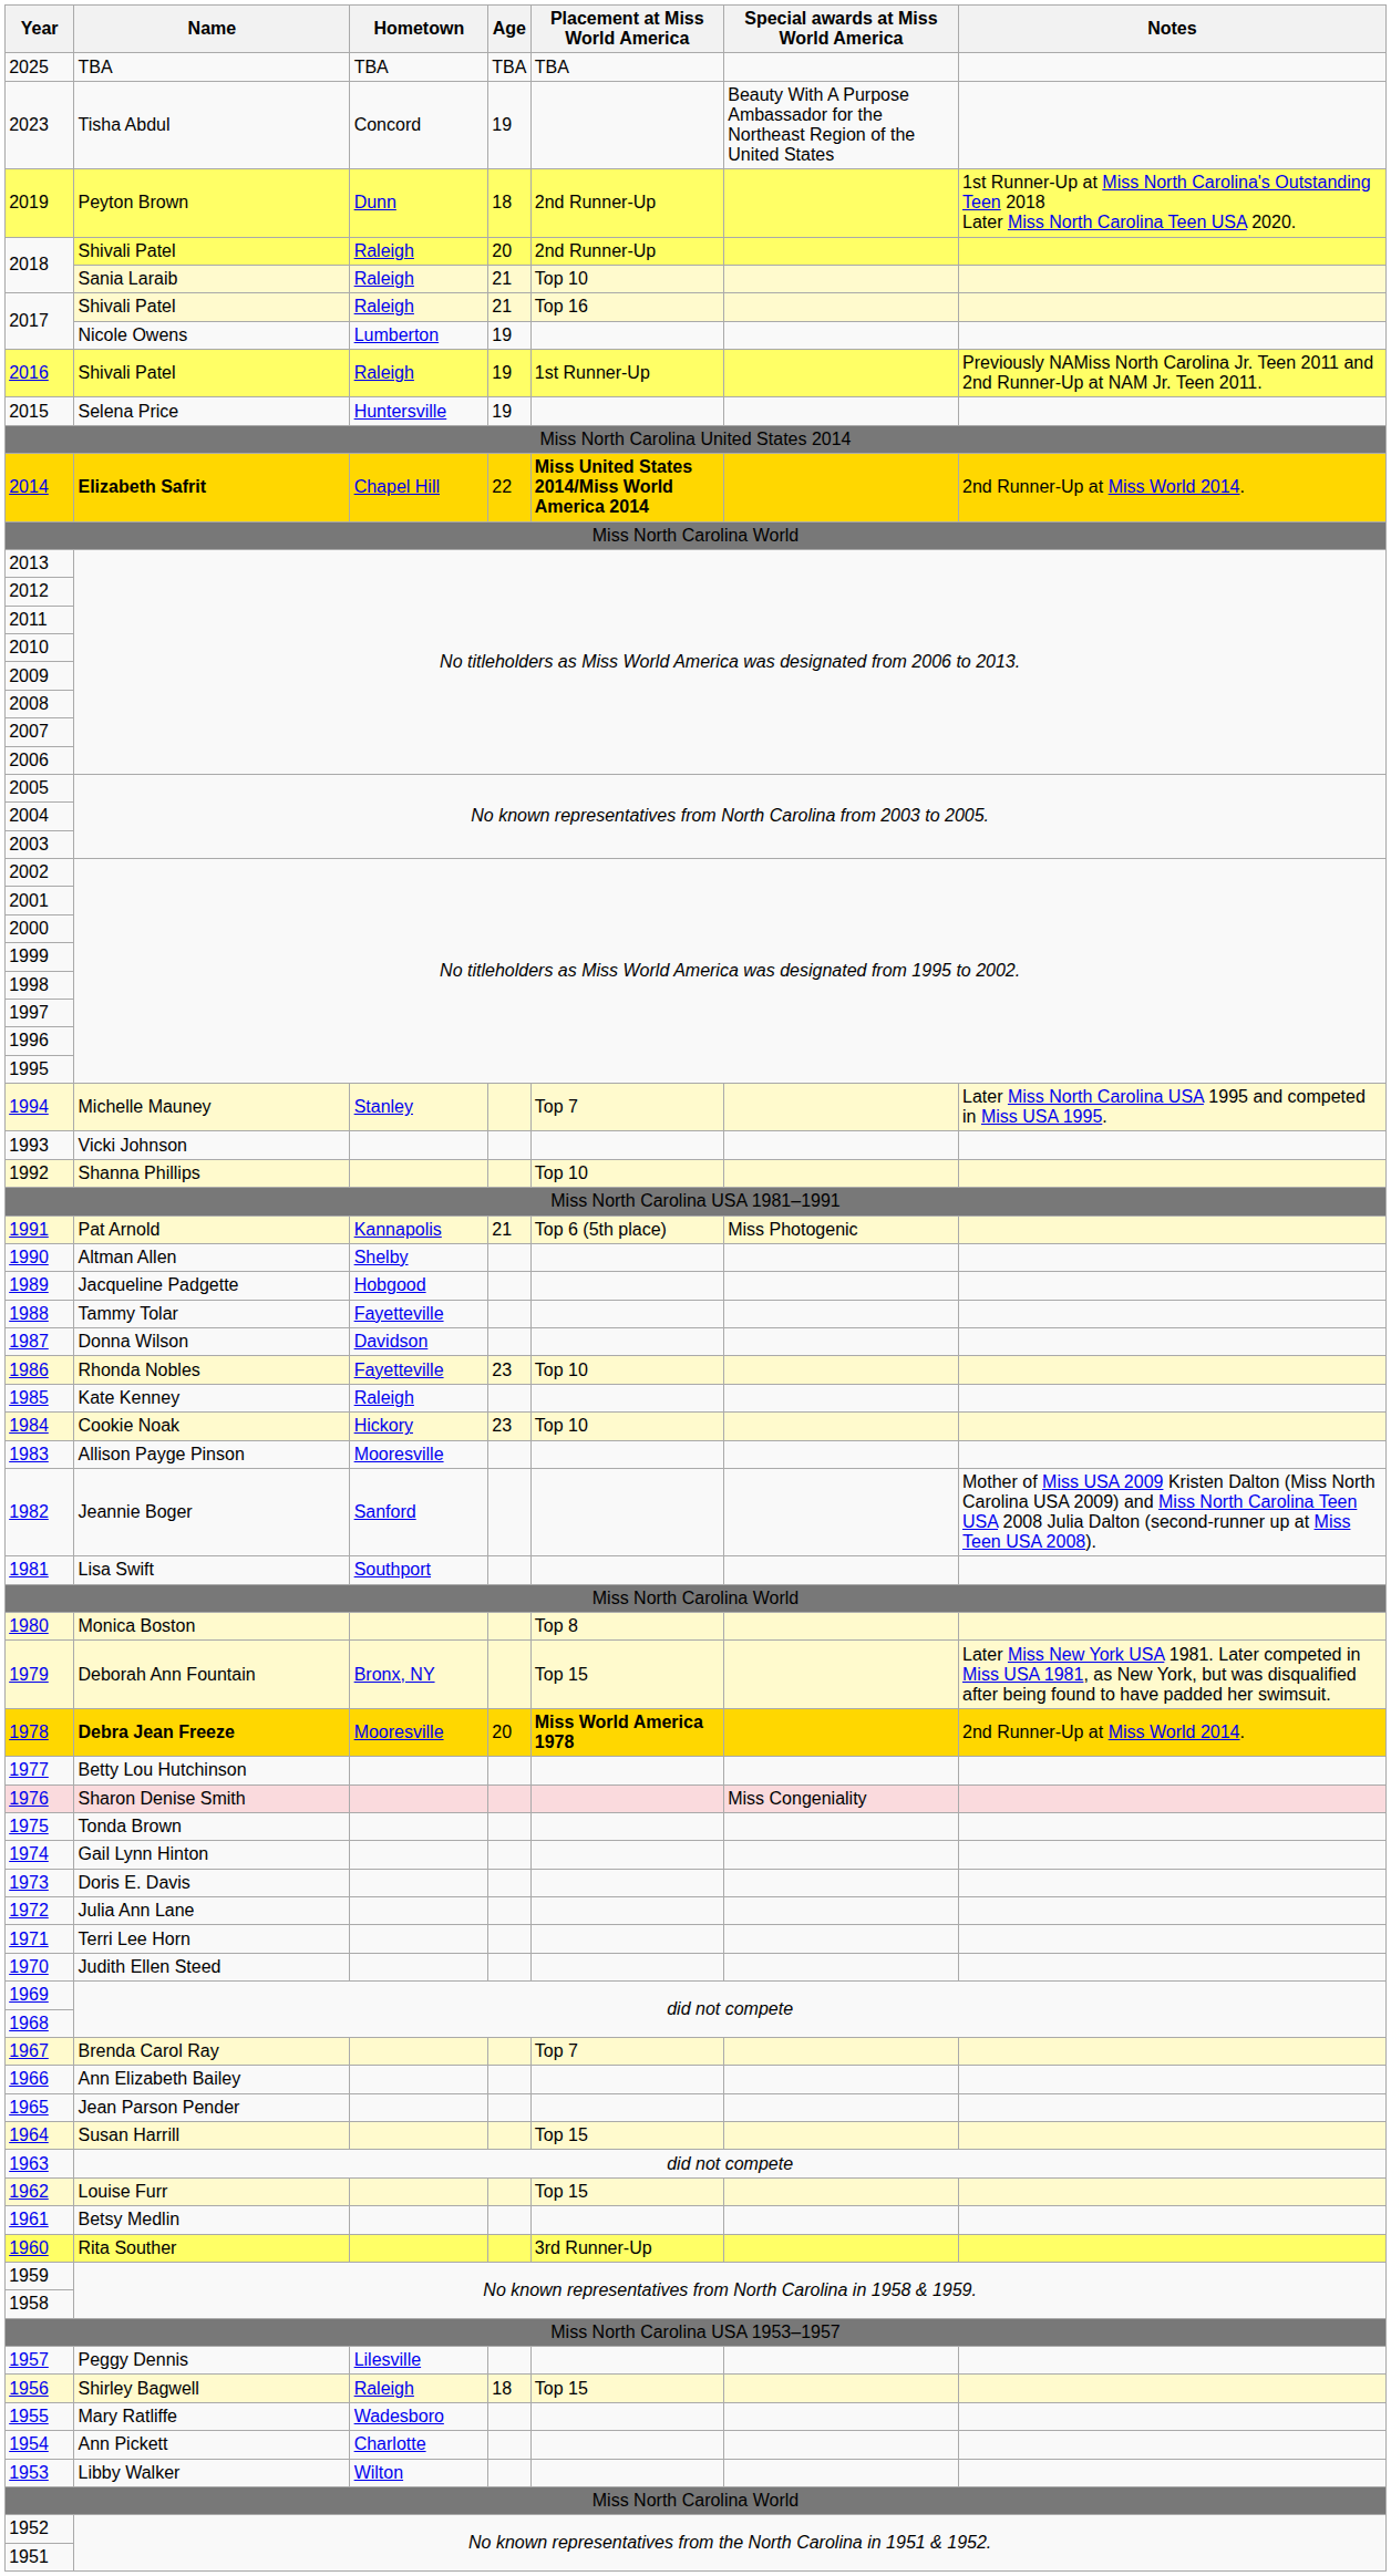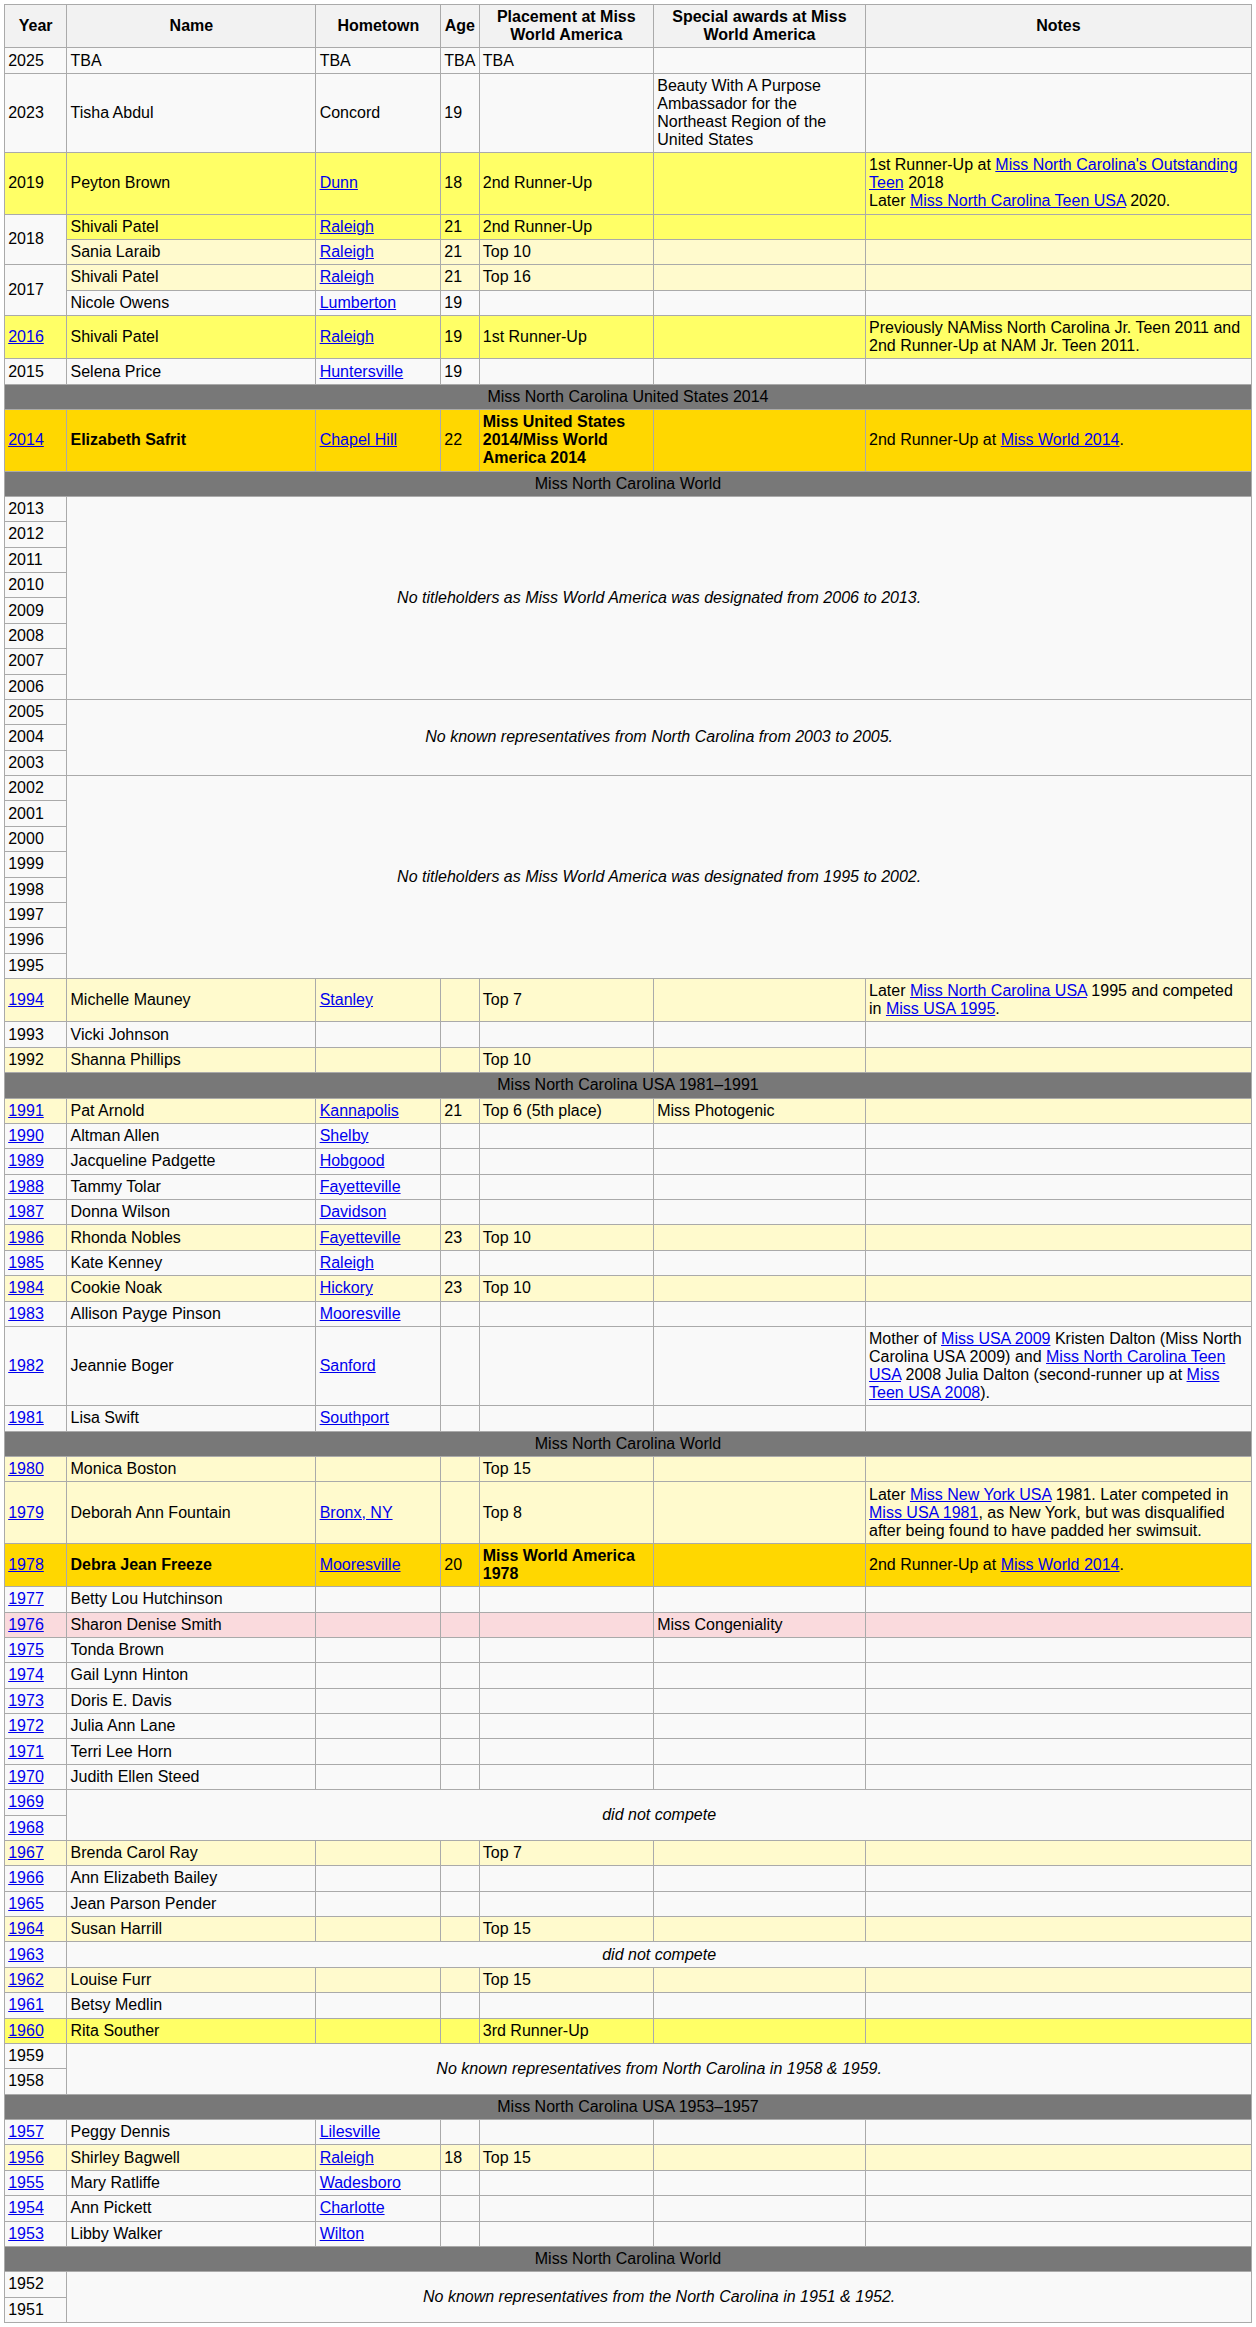2018 / Shivali Patel | Age: 20 -> 21
1980 | Placement at Miss World America: Top 8 -> Top 15
1979 | Placement at Miss World America: Top 15 -> Top 8
